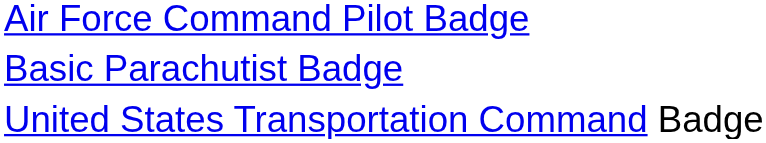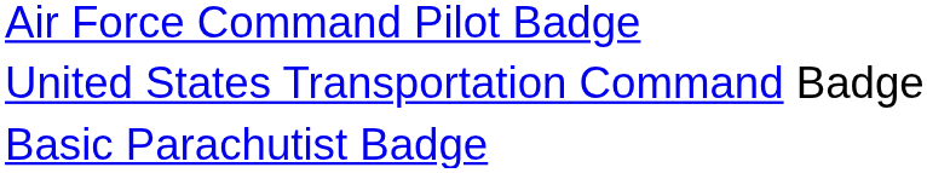rows swapped: Basic Parachutist Badge <-> United States Transportation Command Badge
